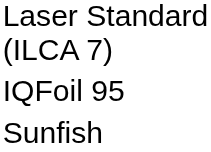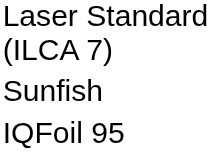rows swapped: Sunfish <-> IQFoil 95
